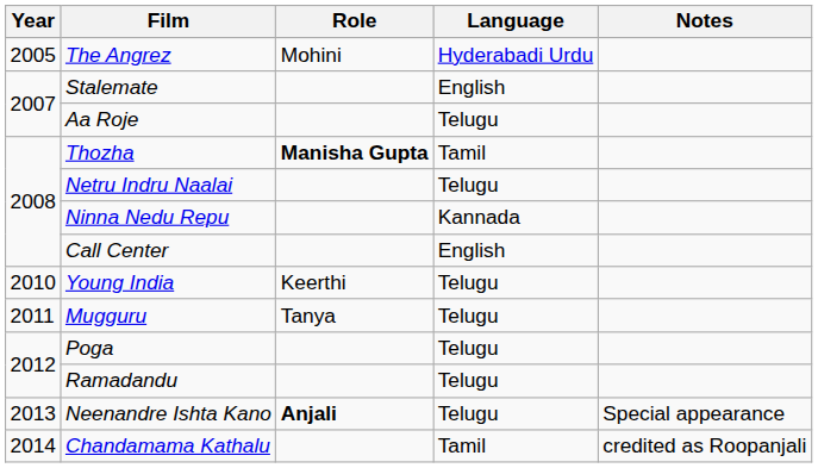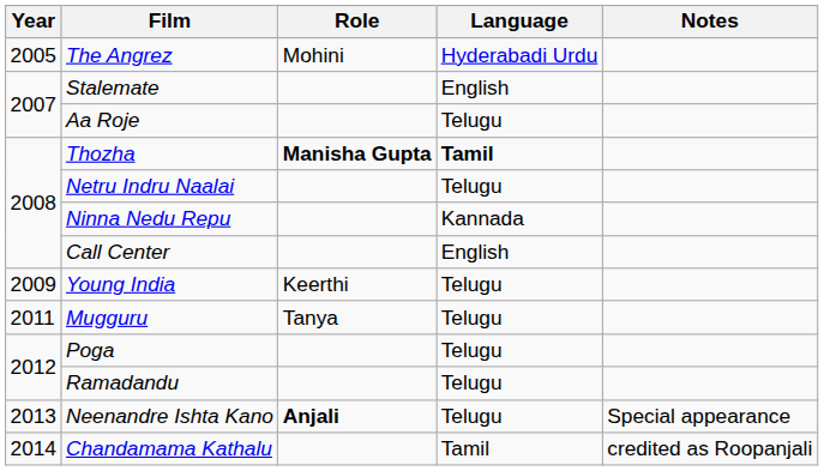Thozha | Language: normal -> bold
Young India | Year: 2010 -> 2009
